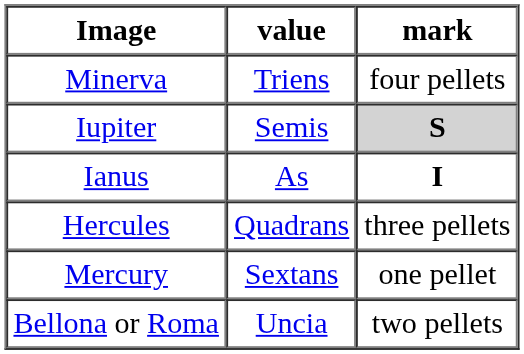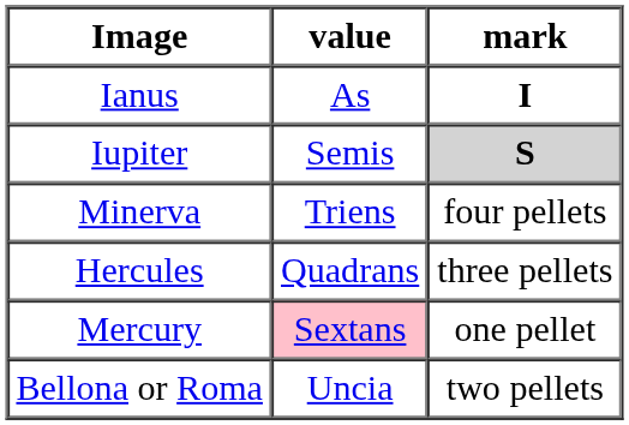rows swapped: Ianus <-> Minerva
Mercury | value: no background -> pink background
